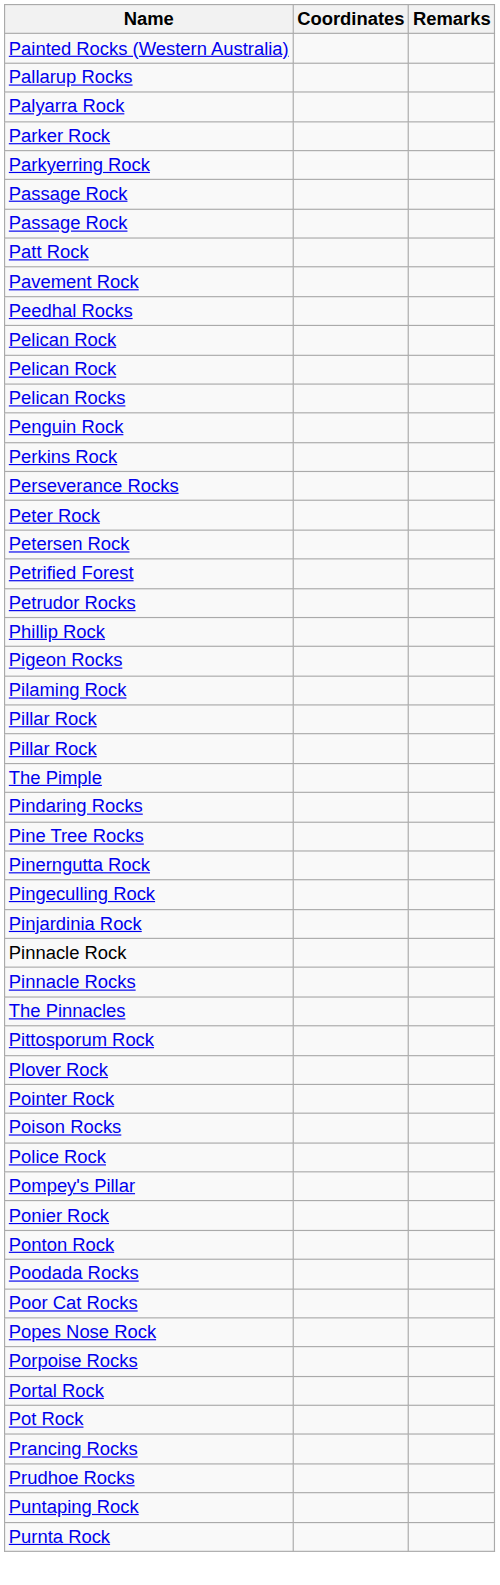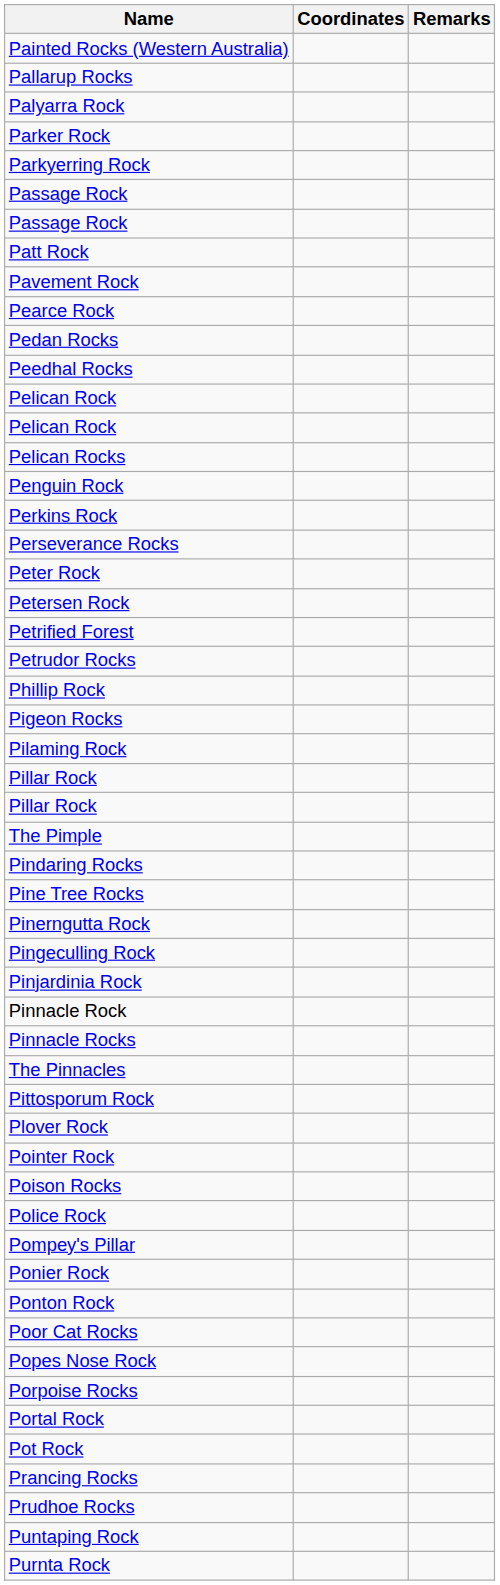+ row: Pearce Rock
+ row: Pedan Rocks
- row: Poodada Rocks
